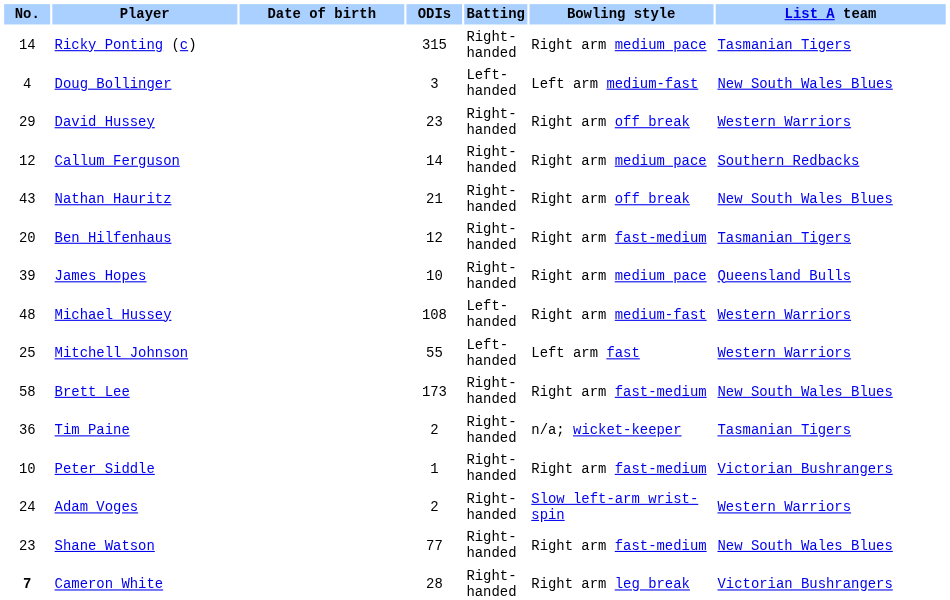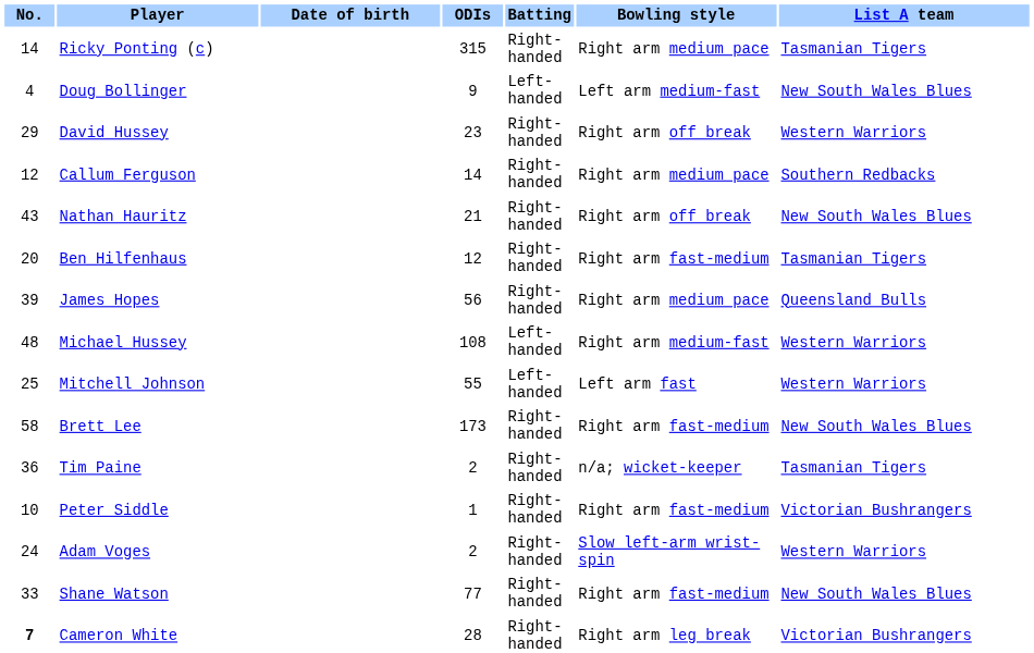Doug Bollinger | ODIs: 3 -> 9
James Hopes | ODIs: 10 -> 56
Shane Watson | No.: 23 -> 33
